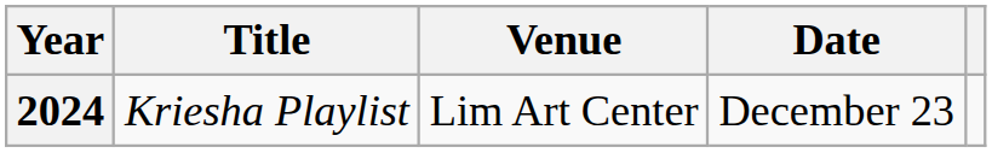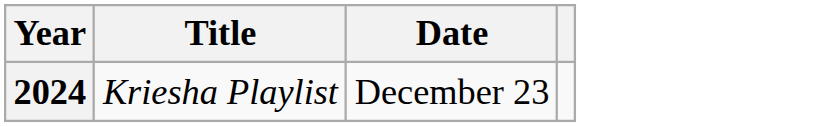- column: Venue | Lim Art Center
